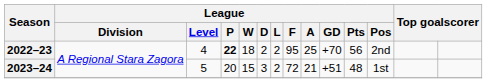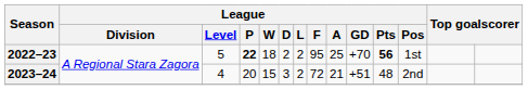2022–23 | League / Level: 4 -> 5
2022–23 | League / Pts: normal -> bold
2022–23 | League / Pos: 2nd -> 1st
2023–24 | League / Level: 5 -> 4
2023–24 | League / Pos: 1st -> 2nd
